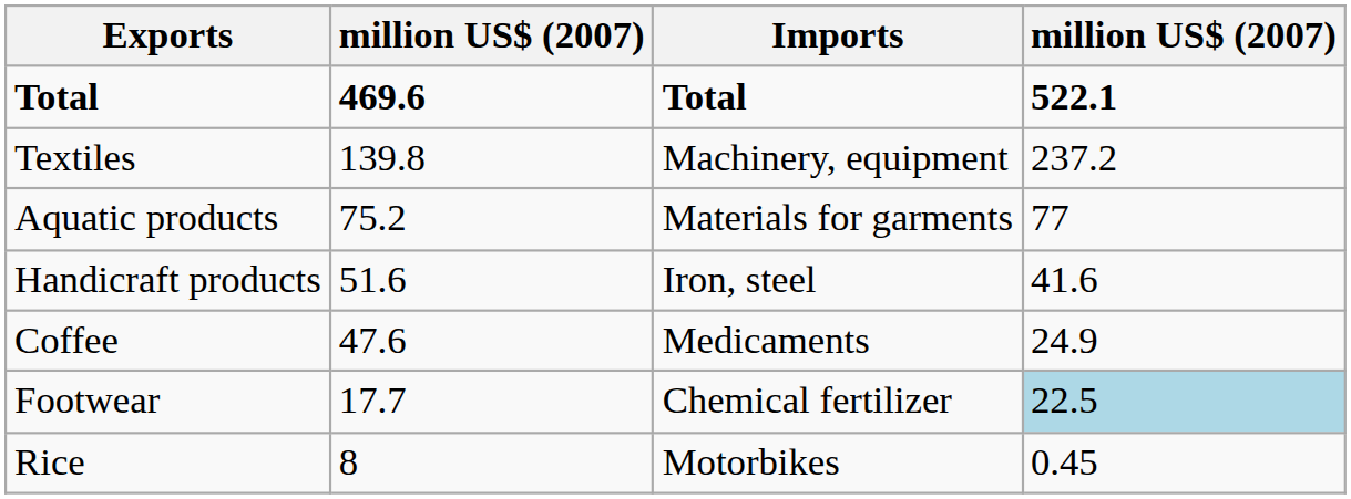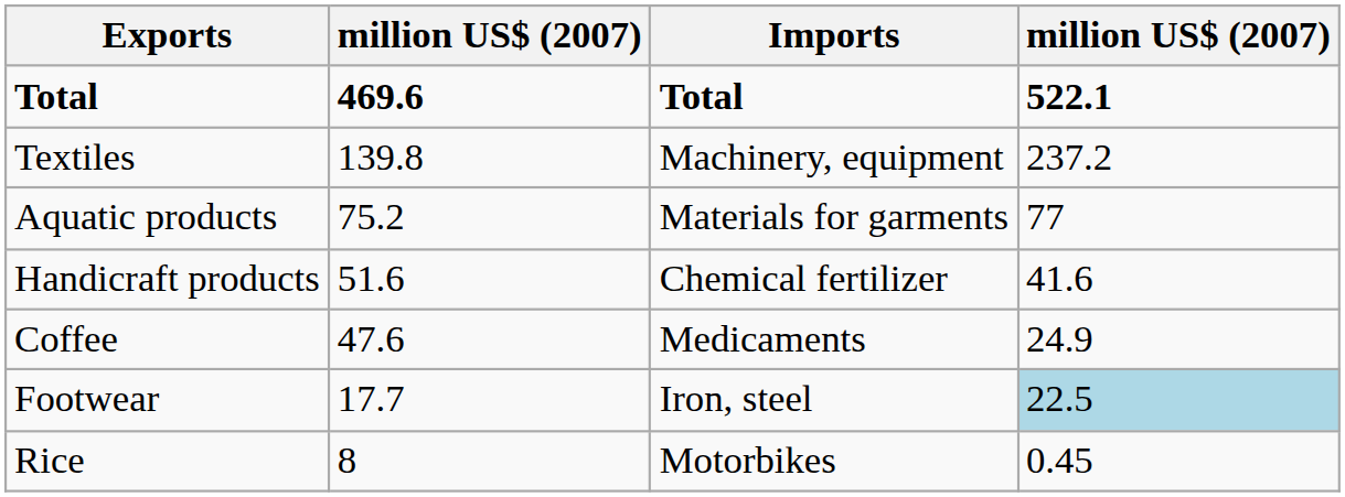Handicraft products | Imports: Iron, steel -> Chemical fertilizer
Footwear | Imports: Chemical fertilizer -> Iron, steel
